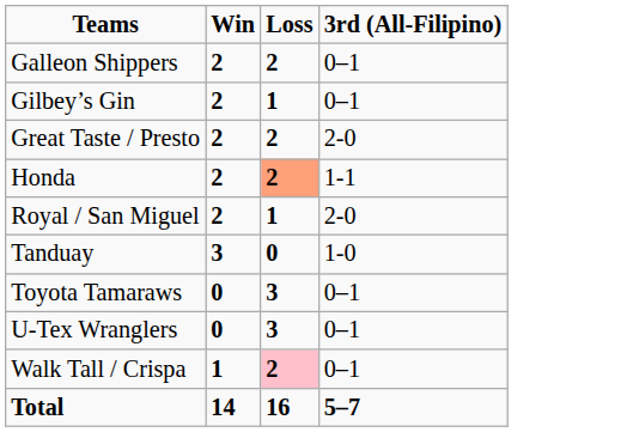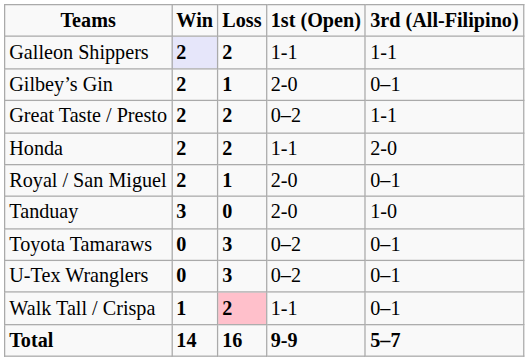+ column: 1st (Open) | 1-1 | 2-0 | 0–2 | 1-1 | 2-0 | 2-0 | 0–2 | 0–2 | 1-1 | 9-9
Galleon Shippers | Win: no background -> lavender background
Galleon Shippers | 3rd (All-Filipino): 0–1 -> 1-1
Great Taste / Presto | 3rd (All-Filipino): 2-0 -> 1-1
Honda | Loss: lightsalmon background -> no background
Honda | 3rd (All-Filipino): 1-1 -> 2-0
Royal / San Miguel | 3rd (All-Filipino): 2-0 -> 0–1
